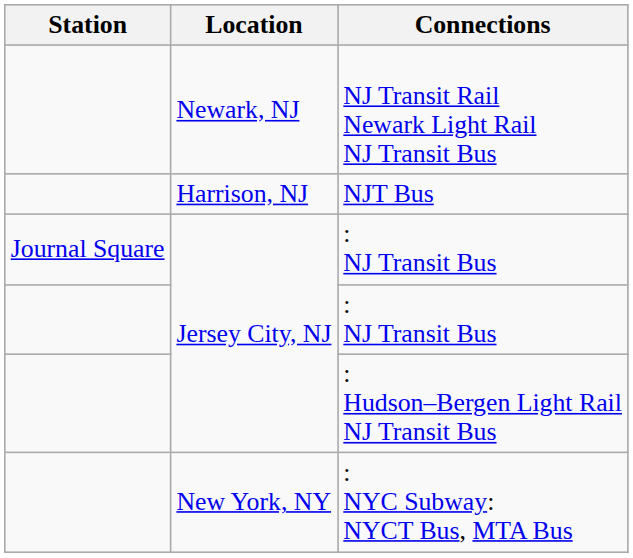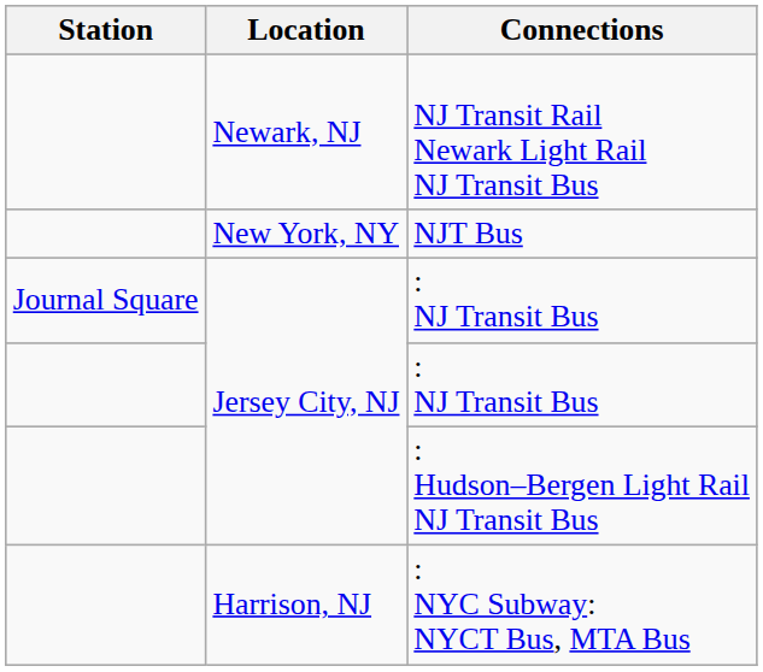NJT Bus | Location: Harrison, NJ -> New York, NY
: NYC Subway: NYCT Bus, MTA Bus | Location: New York, NY -> Harrison, NJ
